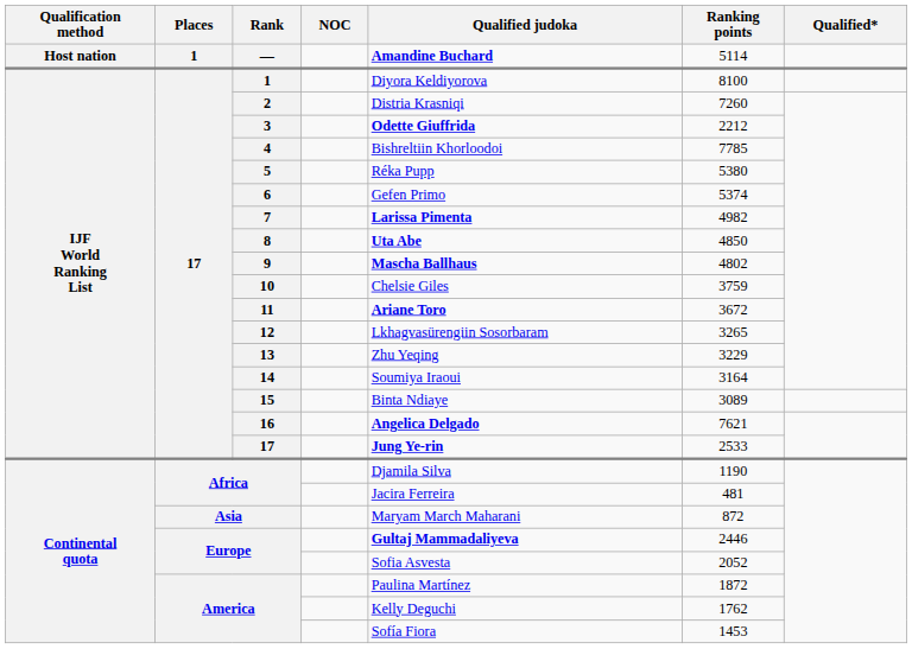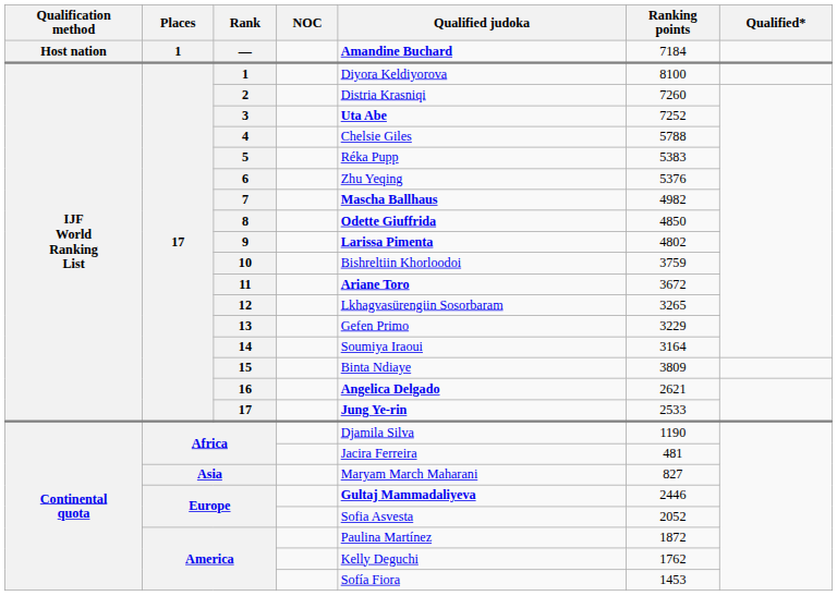— | Ranking points: 5114 -> 7184
3 | Qualified judoka: Odette Giuffrida -> Uta Abe
3 | Ranking points: 2212 -> 7252
4 | Qualified judoka: Bishreltiin Khorloodoi -> Chelsie Giles
4 | Ranking points: 7785 -> 5788
5 | Ranking points: 5380 -> 5383
6 | Qualified judoka: Gefen Primo -> Zhu Yeqing
6 | Ranking points: 5374 -> 5376
7 | Qualified judoka: Larissa Pimenta -> Mascha Ballhaus
8 | Qualified judoka: Uta Abe -> Odette Giuffrida
9 | Qualified judoka: Mascha Ballhaus -> Larissa Pimenta
10 | Qualified judoka: Chelsie Giles -> Bishreltiin Khorloodoi
13 | Qualified judoka: Zhu Yeqing -> Gefen Primo
15 | Ranking points: 3089 -> 3809
16 | Ranking points: 7621 -> 2621
Asia | Ranking points: 872 -> 827
